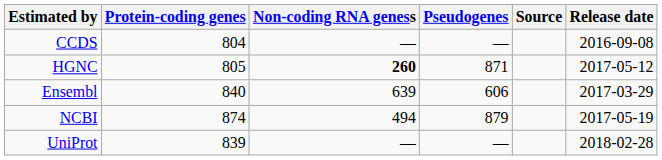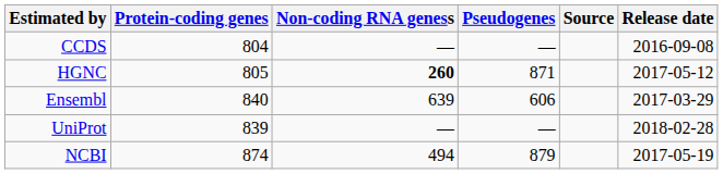rows swapped: UniProt <-> NCBI
